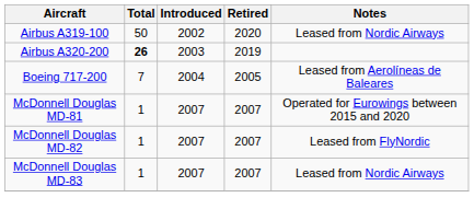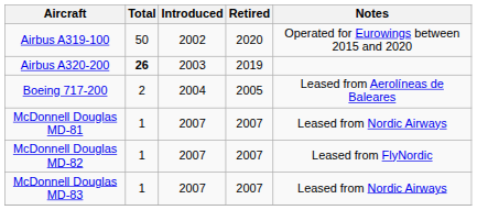Airbus A319-100 | Notes: Leased from Nordic Airways -> Operated for Eurowings between 2015 and 2020
Boeing 717-200 | Total: 7 -> 2
McDonnell Douglas MD-81 | Notes: Operated for Eurowings between 2015 and 2020 -> Leased from Nordic Airways
